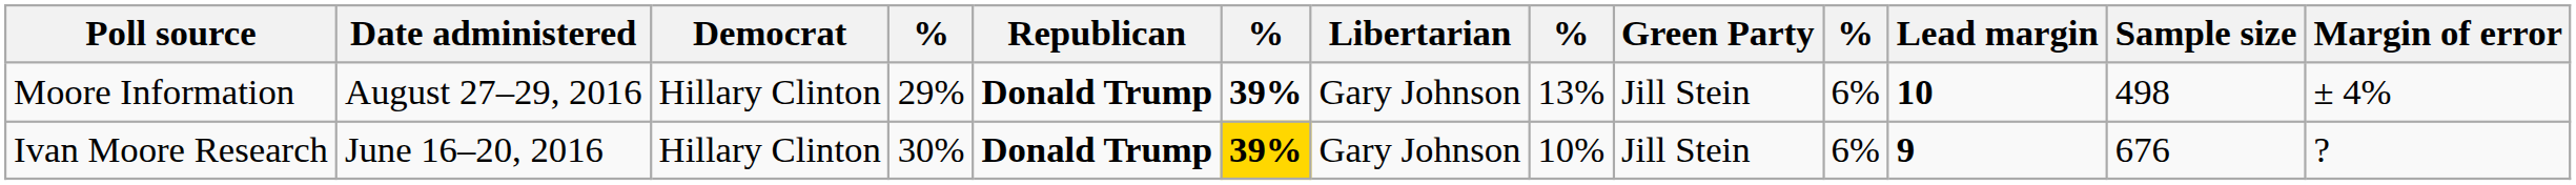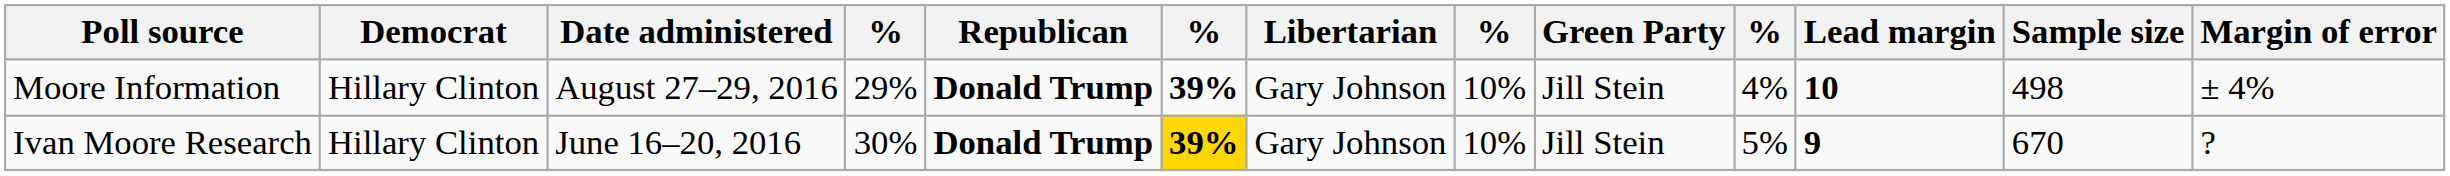columns swapped: Date administered <-> Democrat
Moore Information | column 8: 13% -> 10%
Moore Information | column 10: 6% -> 4%
Ivan Moore Research | column 10: 6% -> 5%
Ivan Moore Research | Sample size: 676 -> 670
